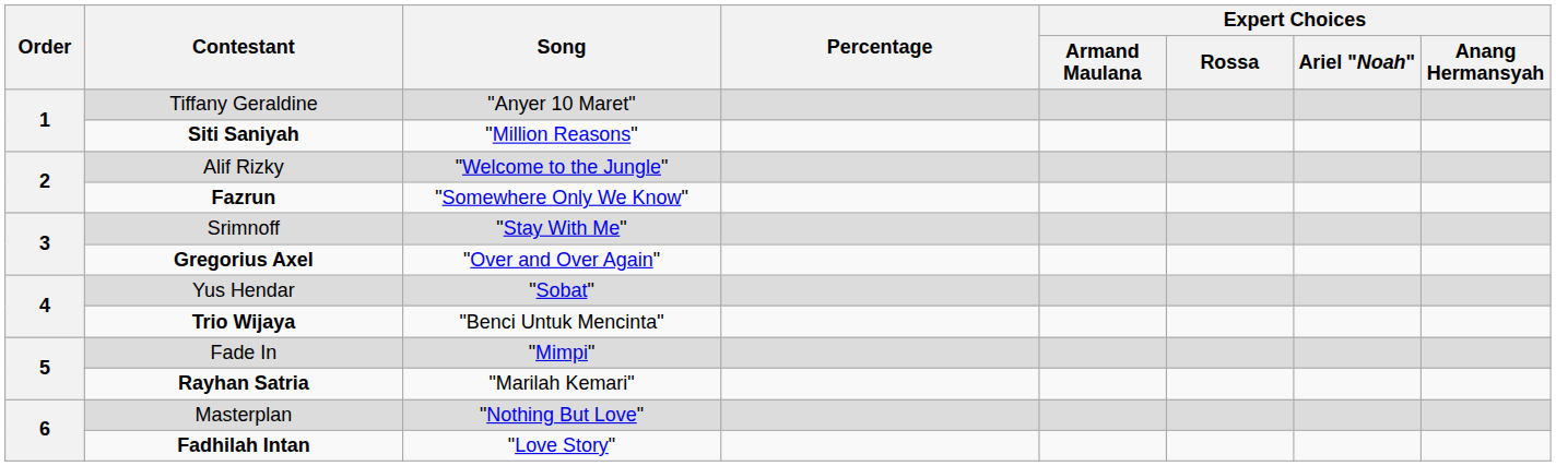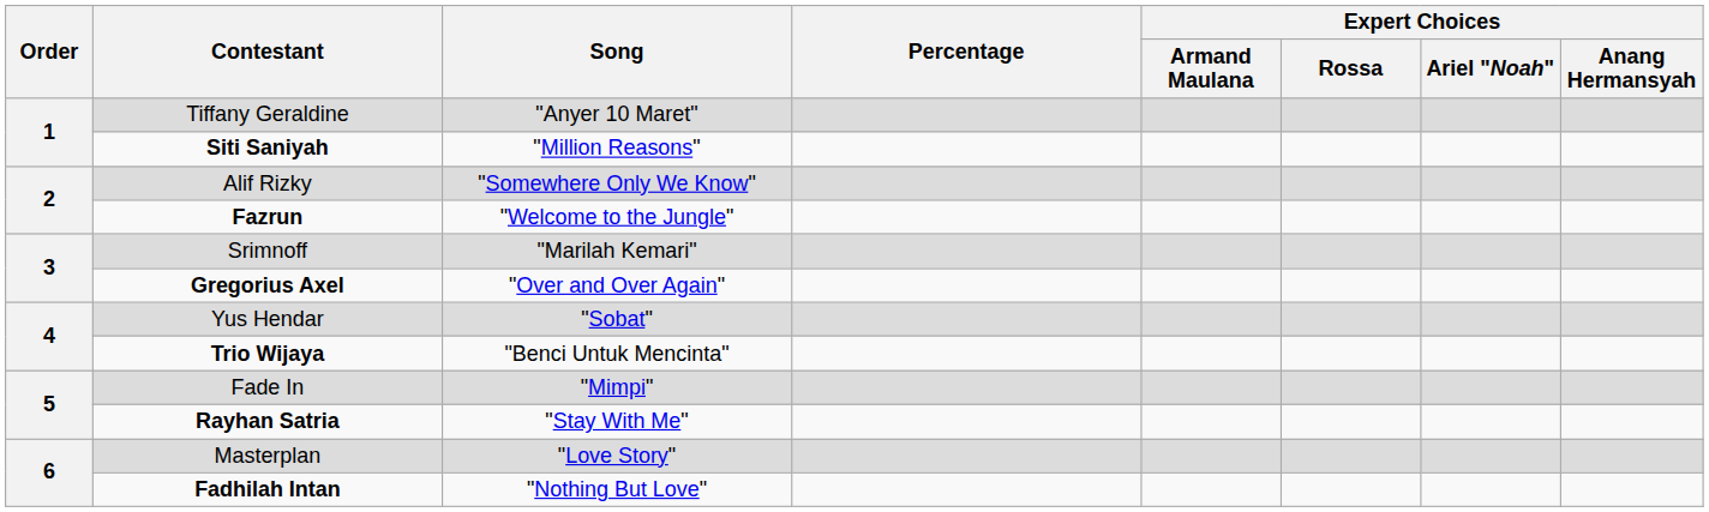Alif Rizky | Song: "Welcome to the Jungle" -> "Somewhere Only We Know"
Fazrun | Song: "Somewhere Only We Know" -> "Welcome to the Jungle"
Srimnoff | Song: "Stay With Me" -> "Marilah Kemari"
Rayhan Satria | Song: "Marilah Kemari" -> "Stay With Me"
Masterplan | Song: "Nothing But Love" -> "Love Story"
Fadhilah Intan | Song: "Love Story" -> "Nothing But Love"
